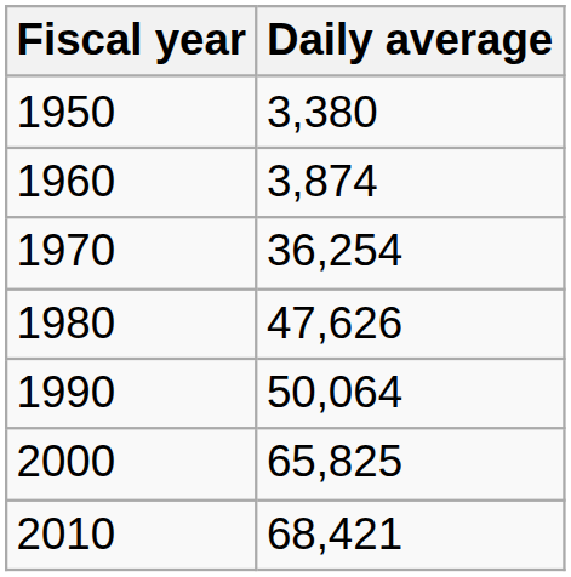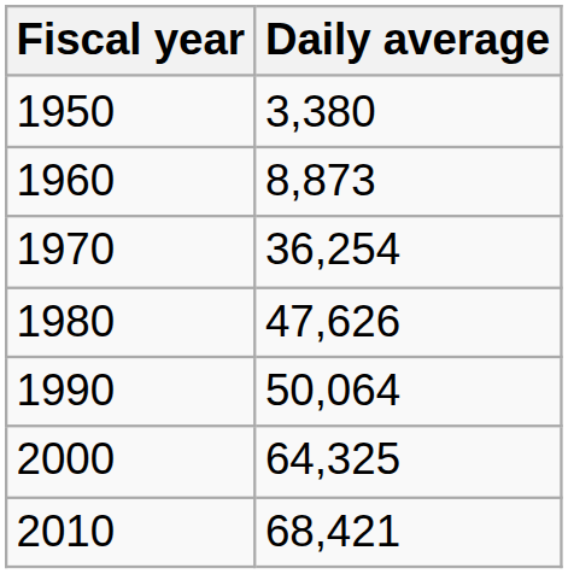1960 | Daily average: 3,874 -> 8,873
2000 | Daily average: 65,825 -> 64,325
